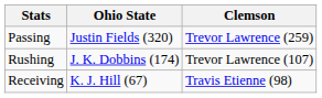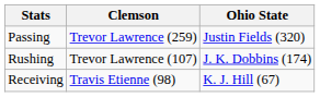columns swapped: Ohio State <-> Clemson
